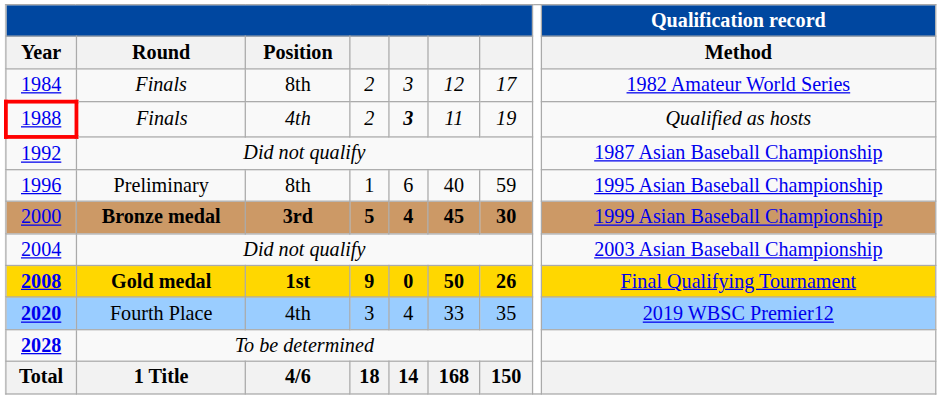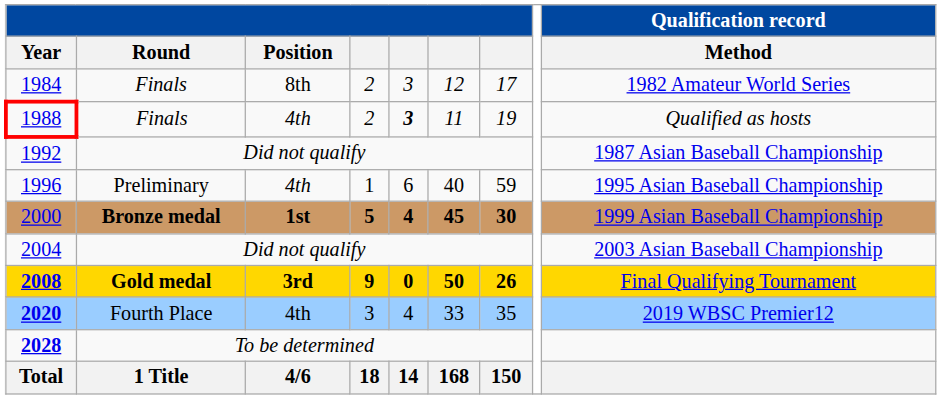1996 | Position: 8th -> 4th
2000 | Position: 3rd -> 1st
2008 | Position: 1st -> 3rd
